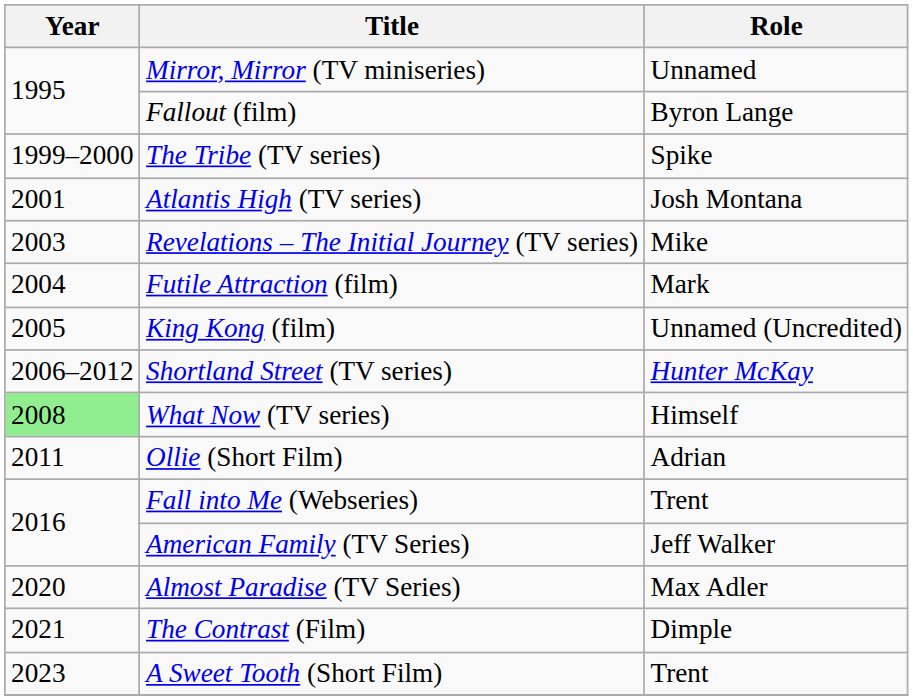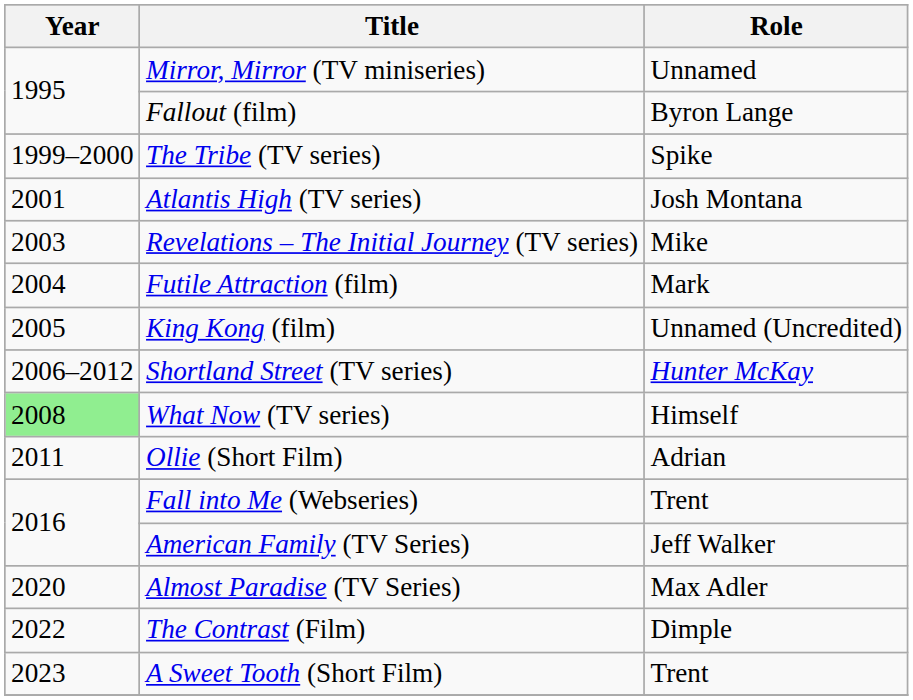The Contrast (Film) | Year: 2021 -> 2022
